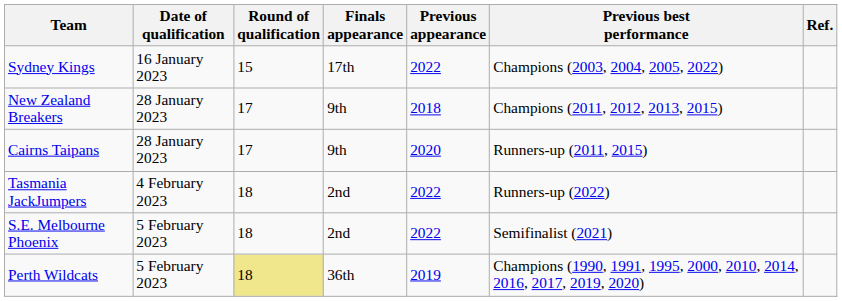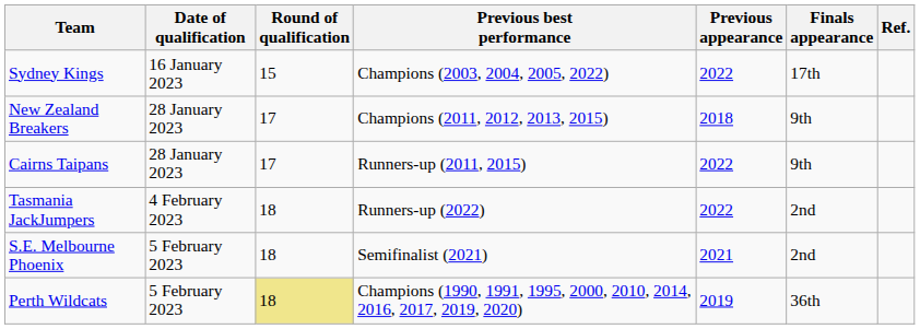columns swapped: Finals appearance <-> Previous best performance
Cairns Taipans | Previous appearance: 2020 -> 2022
S.E. Melbourne Phoenix | Previous appearance: 2022 -> 2021
